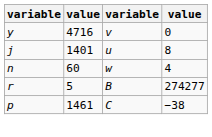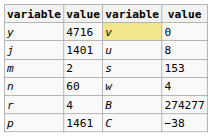y | column 3: no background -> khaki background
+ row: m | 2 | s | 153
r | column 2: 5 -> 4
